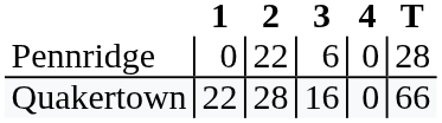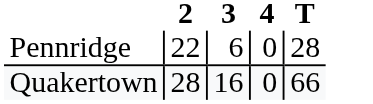- column: 1 | 0 | 22
